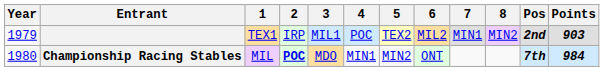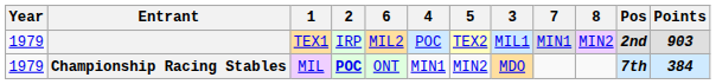columns swapped: 3 <-> 6
Championship Racing Stables | Year: 1980 -> 1979
Championship Racing Stables | Points: 984 -> 384
